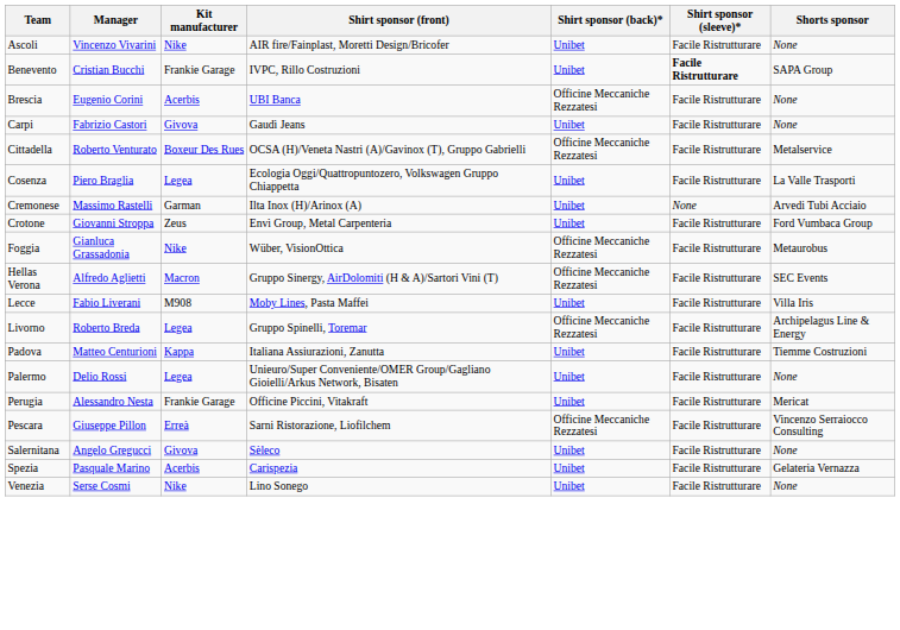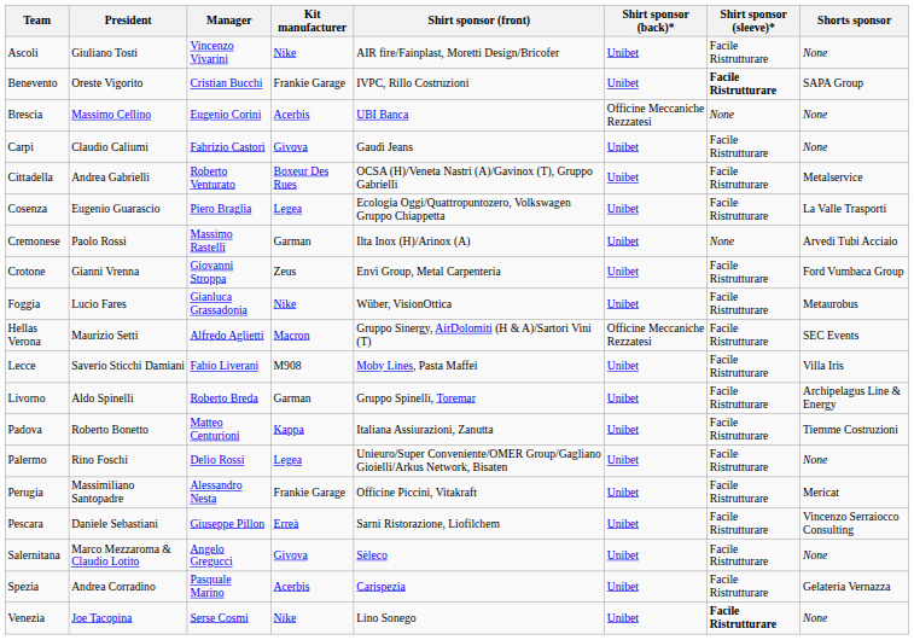+ column: President | Giuliano Tosti | Oreste Vigorito | Massimo Cellino | Claudio Caliumi | Andrea Gabrielli | Eugenio Guarascio | Paolo Rossi | Gianni Vrenna | Lucio Fares | Maurizio Setti | Saverio Sticchi Damiani | Aldo Spinelli | Roberto Bonetto | Rino Foschi | Massimiliano Santopadre | Daniele Sebastiani | Marco Mezzaroma & Claudio Lotito | Andrea Corradino | Joe Tacopina
Brescia | Shirt sponsor (sleeve)*: Facile Ristrutturare -> None
Cittadella | Shirt sponsor (back)*: Officine Meccaniche Rezzatesi -> Unibet
Foggia | Shirt sponsor (back)*: Officine Meccaniche Rezzatesi -> Unibet
Livorno | Kit manufacturer: Legea -> Garman
Livorno | Shirt sponsor (back)*: Officine Meccaniche Rezzatesi -> Unibet
Pescara | Shirt sponsor (back)*: Officine Meccaniche Rezzatesi -> Unibet
Venezia | Shirt sponsor (sleeve)*: normal -> bold
